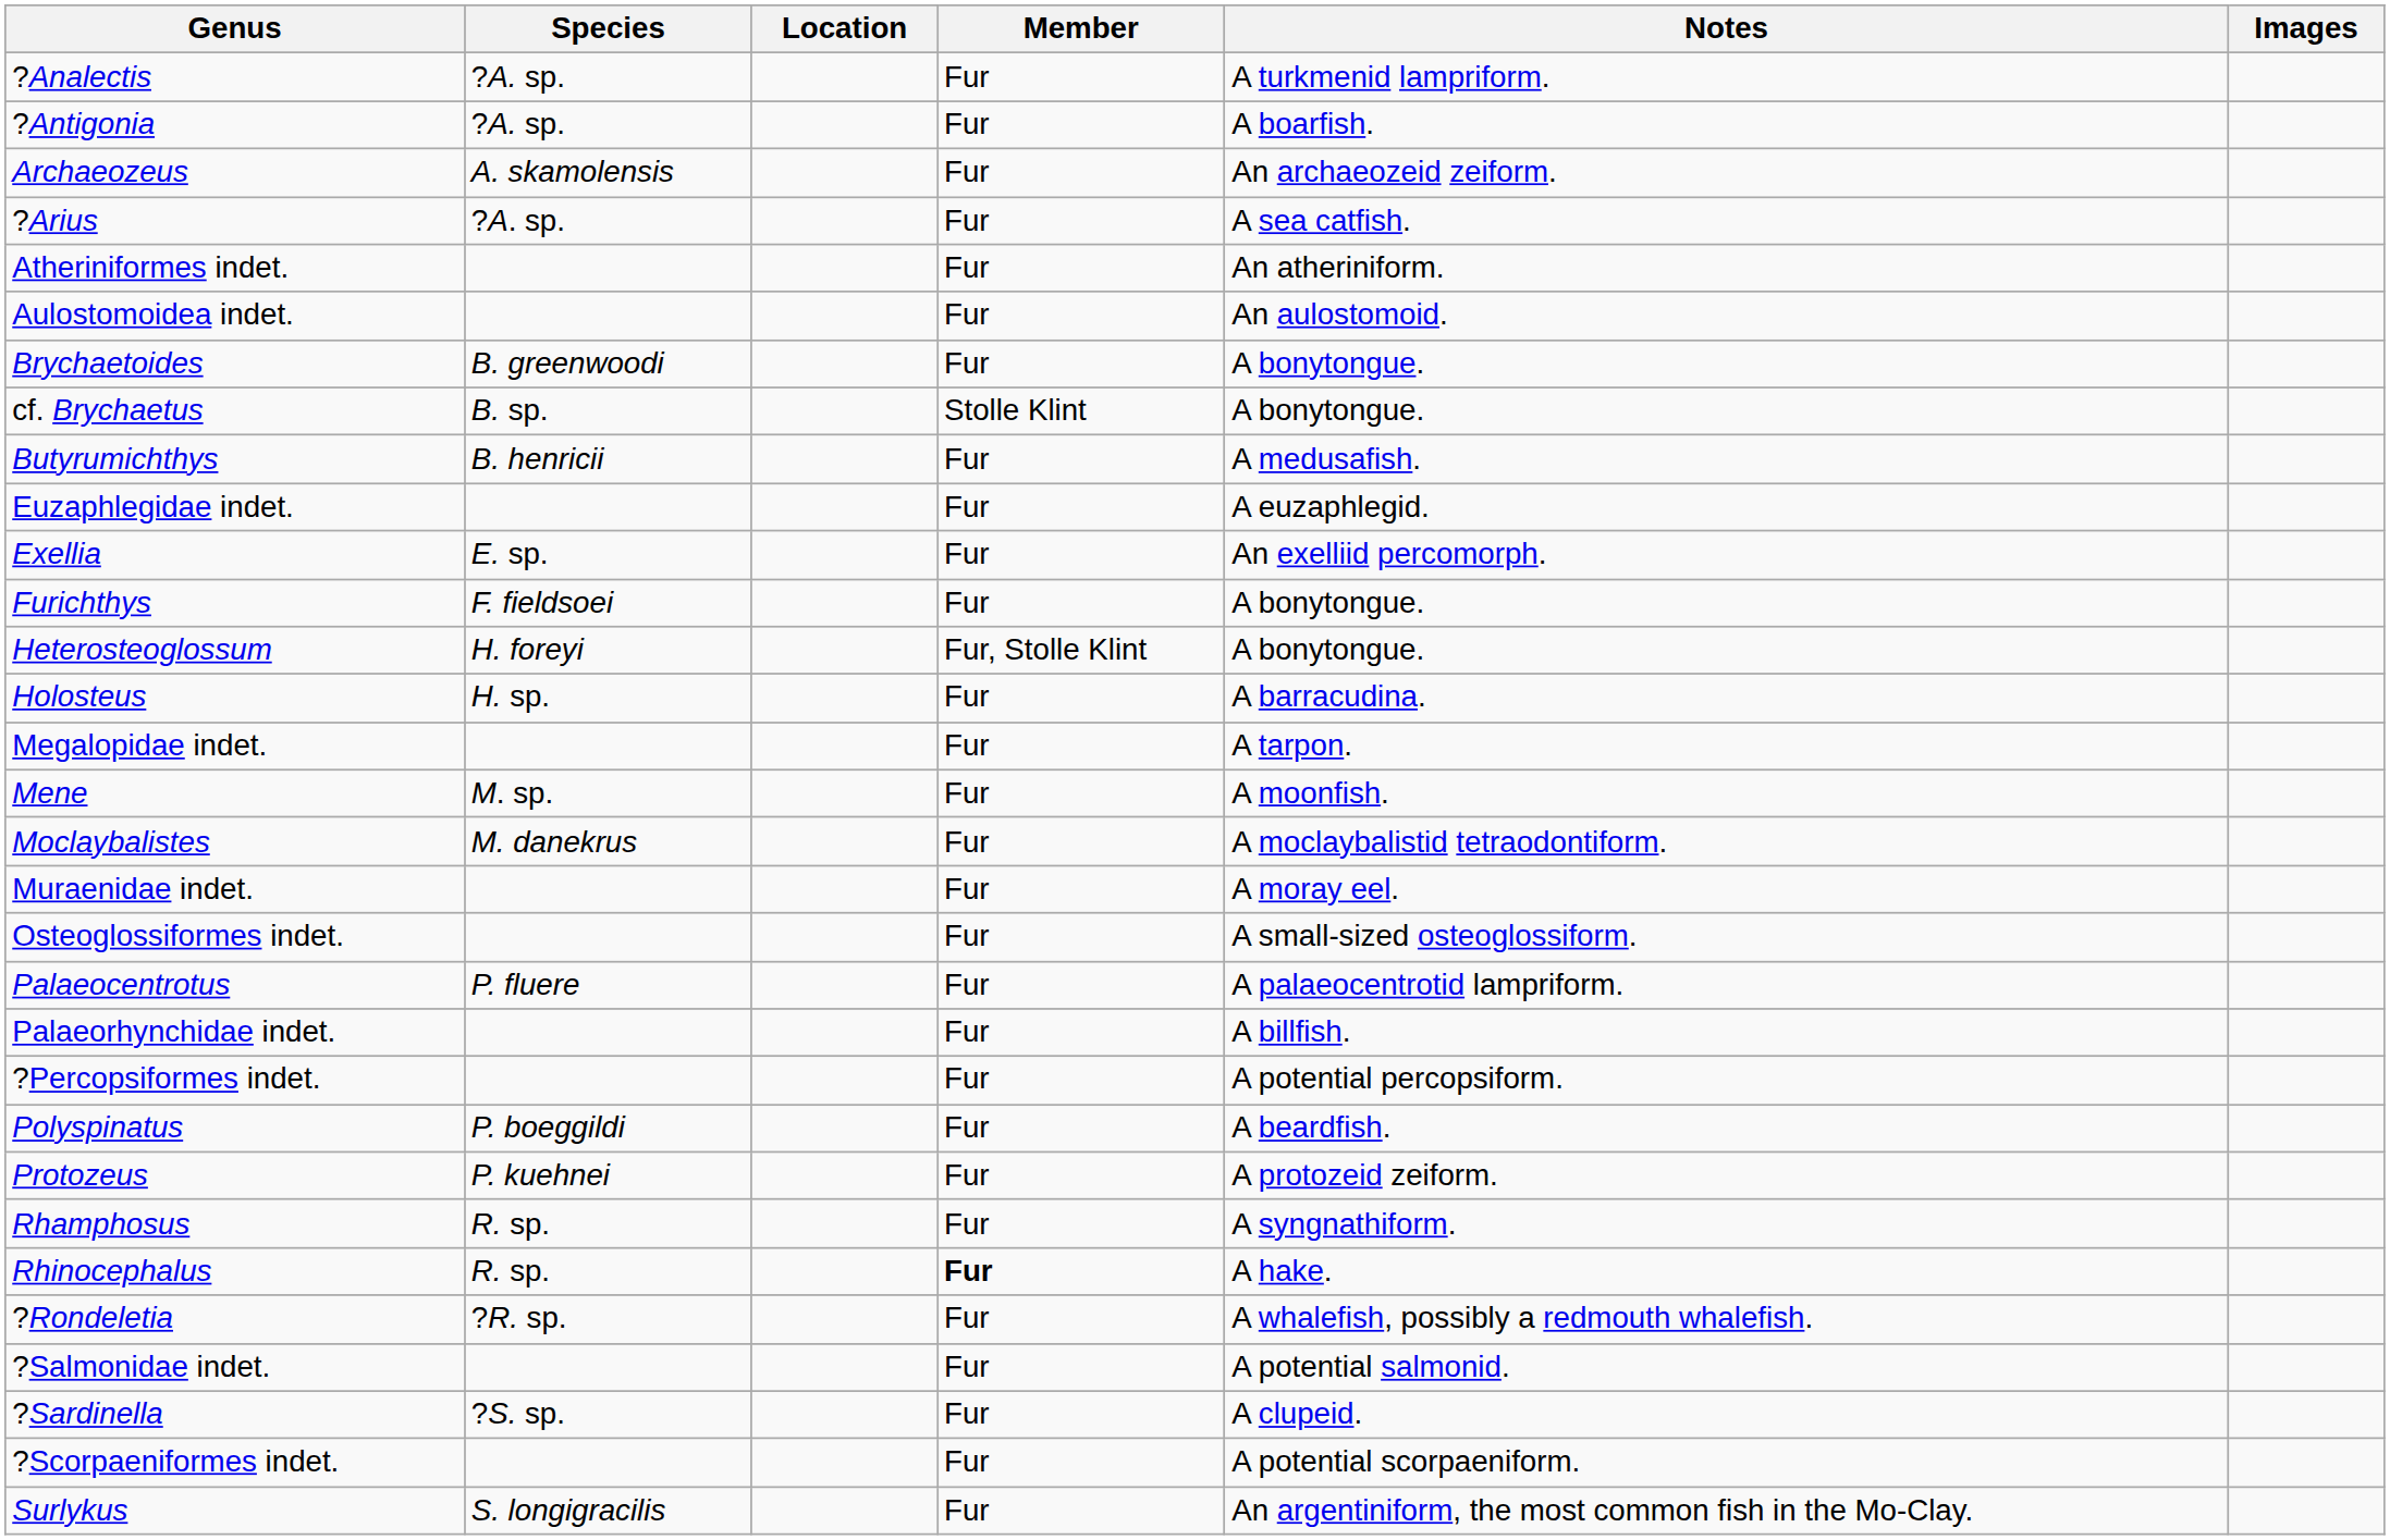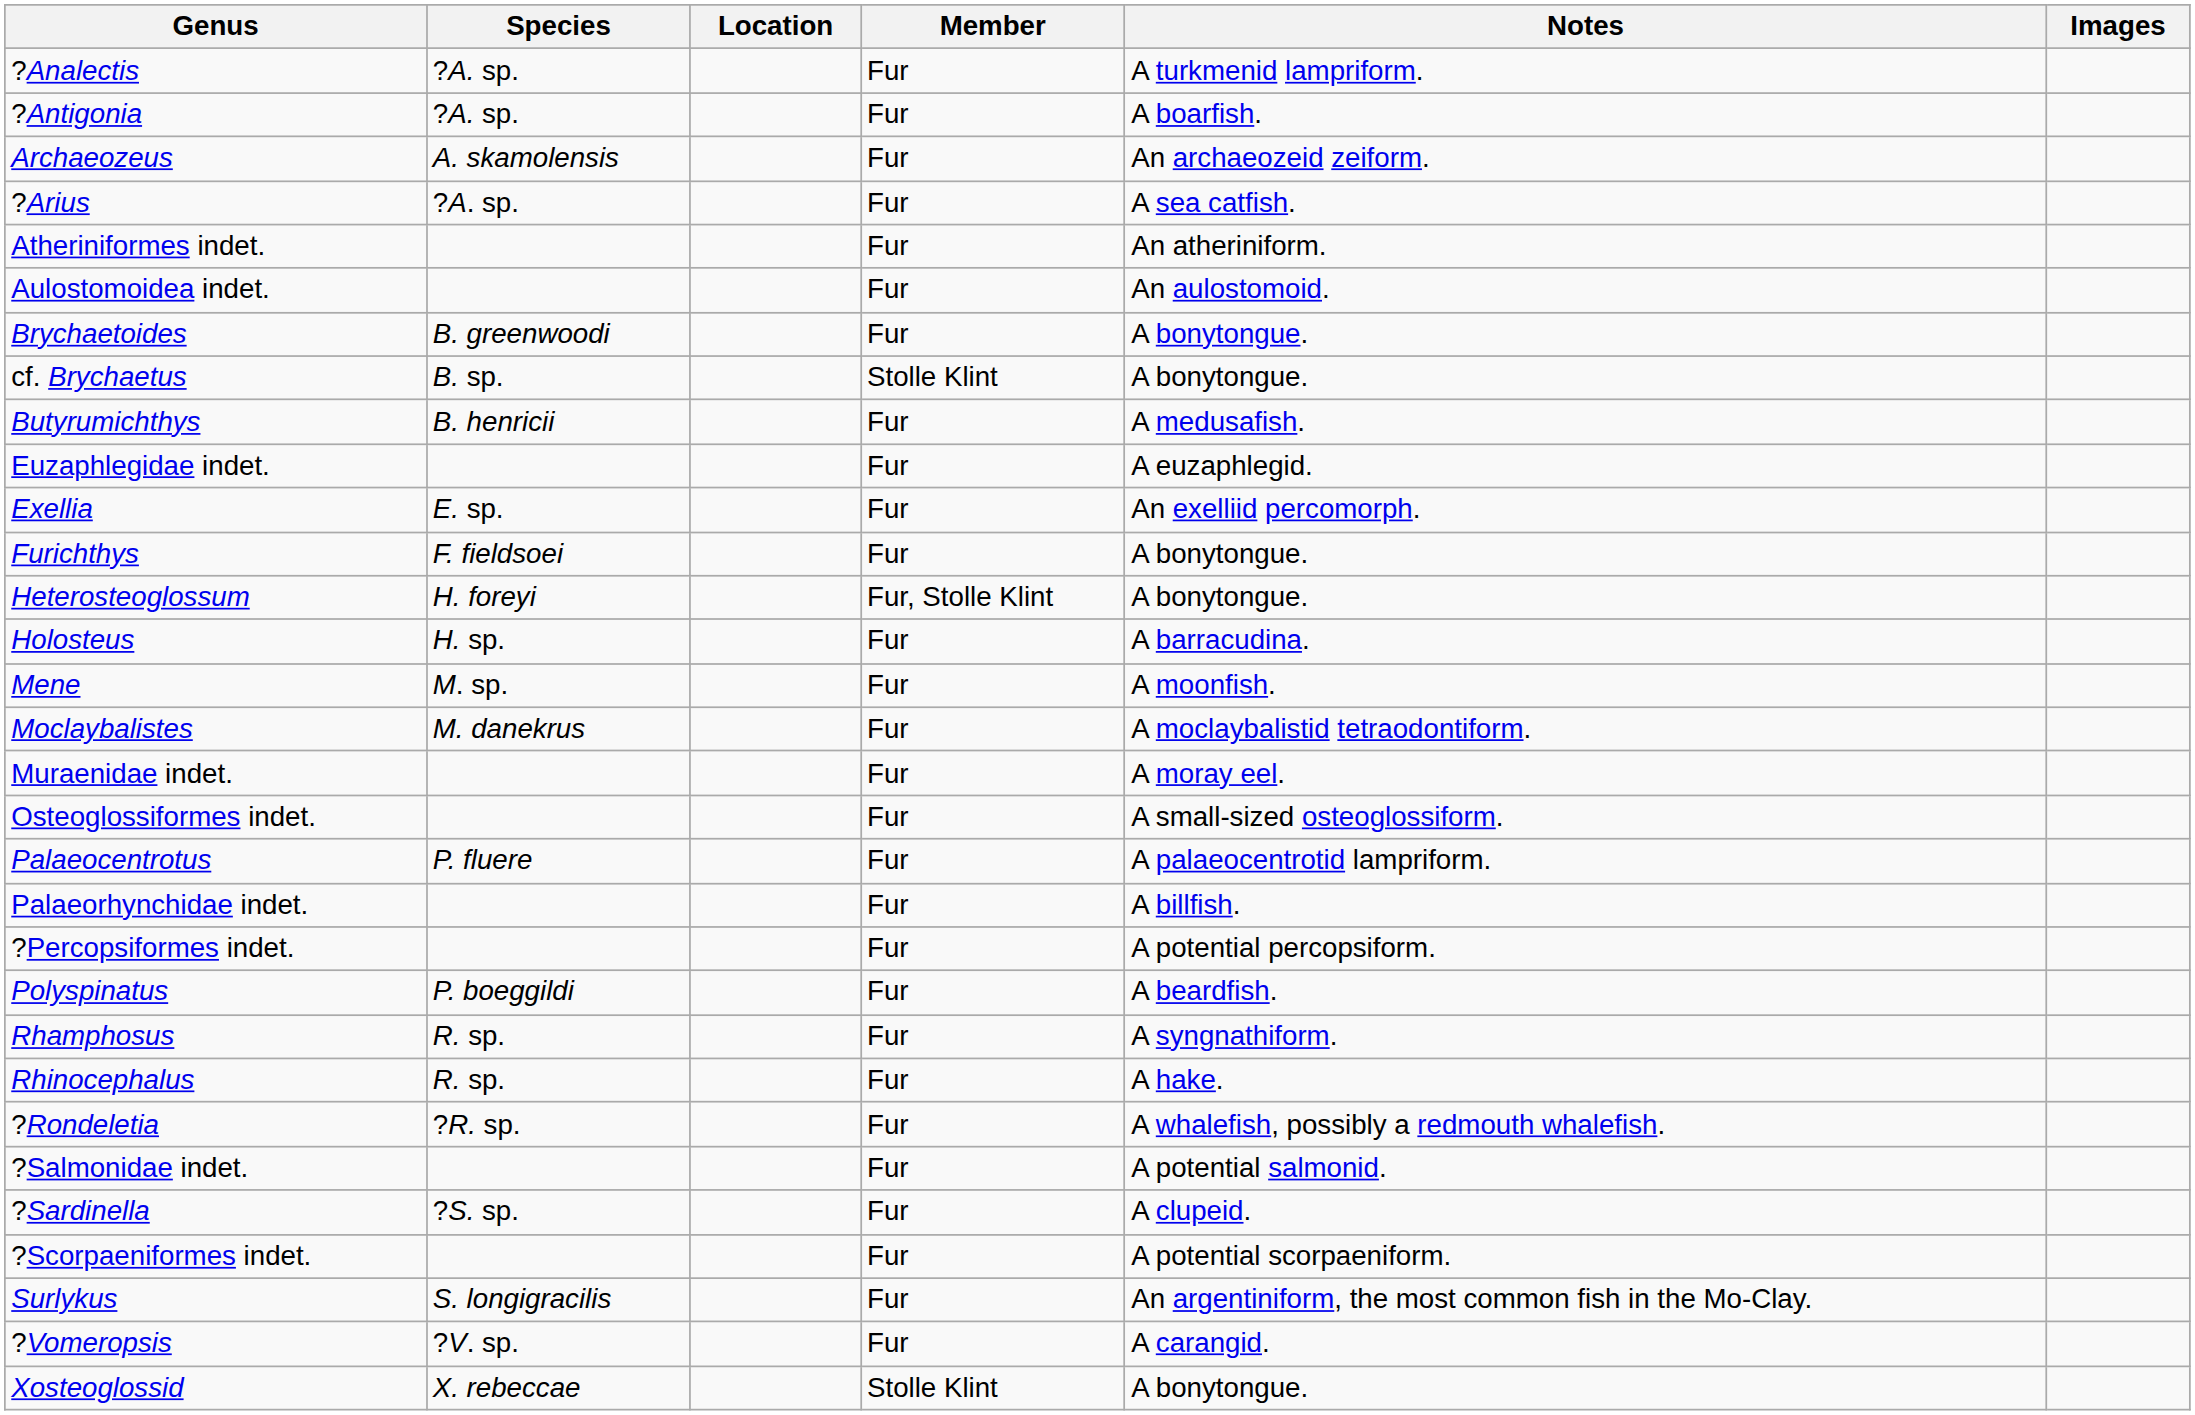- row: Megalopidae indet. | Fur | A tarpon.
- row: Protozeus | P. kuehnei | Fur | A protozeid zeiform.
Rhinocephalus | Member: bold -> normal
+ row: ?Vomeropsis | ?V. sp. | Fur | A carangid.
+ row: Xosteoglossid | X. rebeccae | Stolle Klint | A bonytongue.
